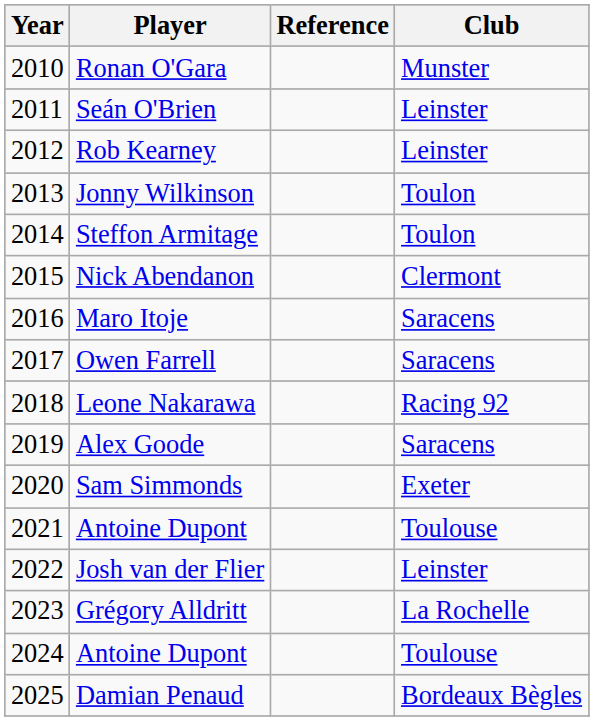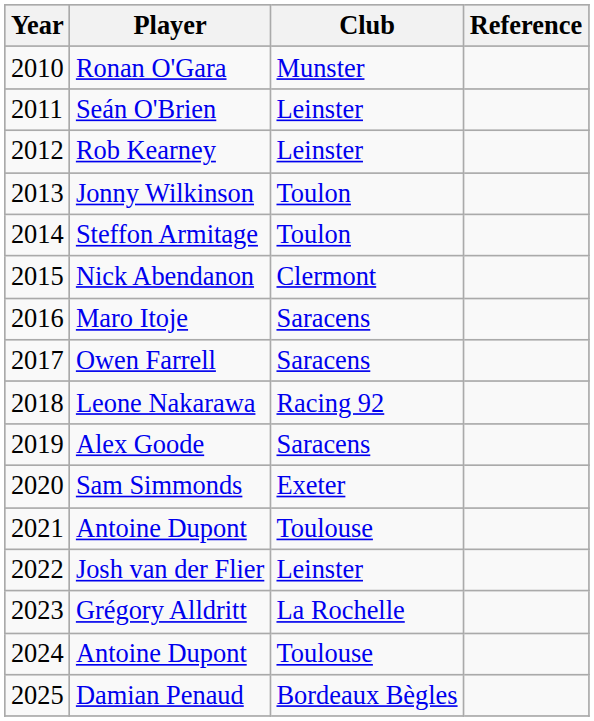columns swapped: Club <-> Reference
